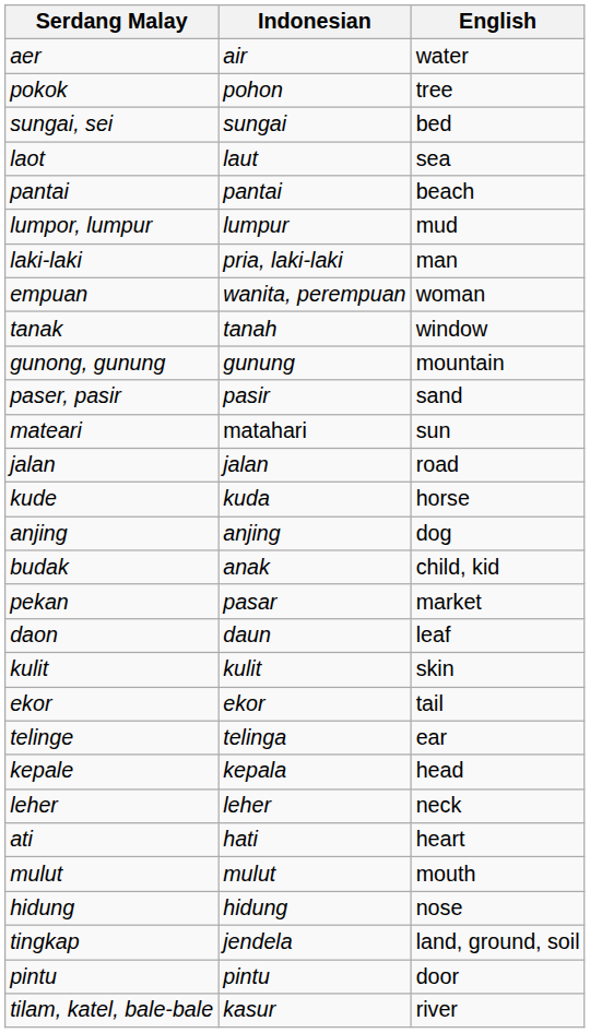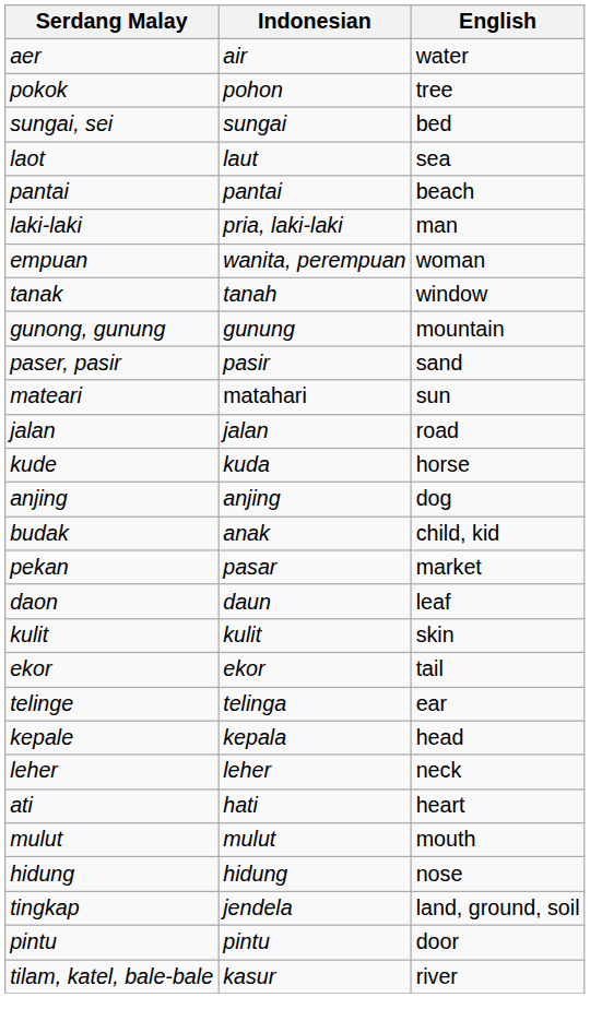- row: lumpor, lumpur | lumpur | mud
